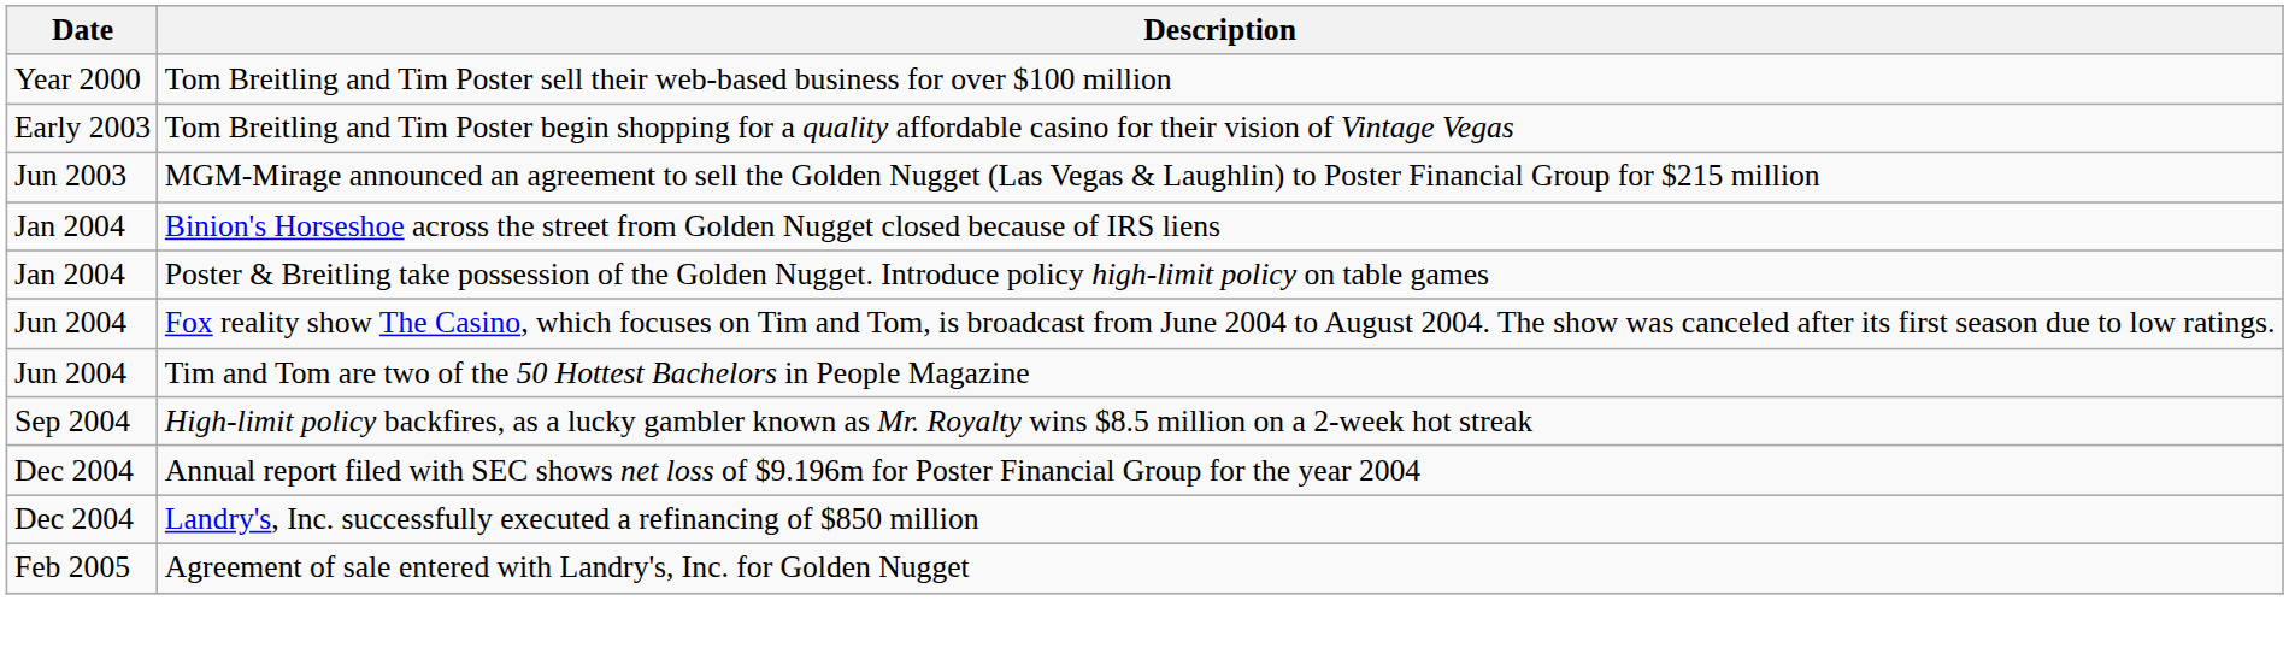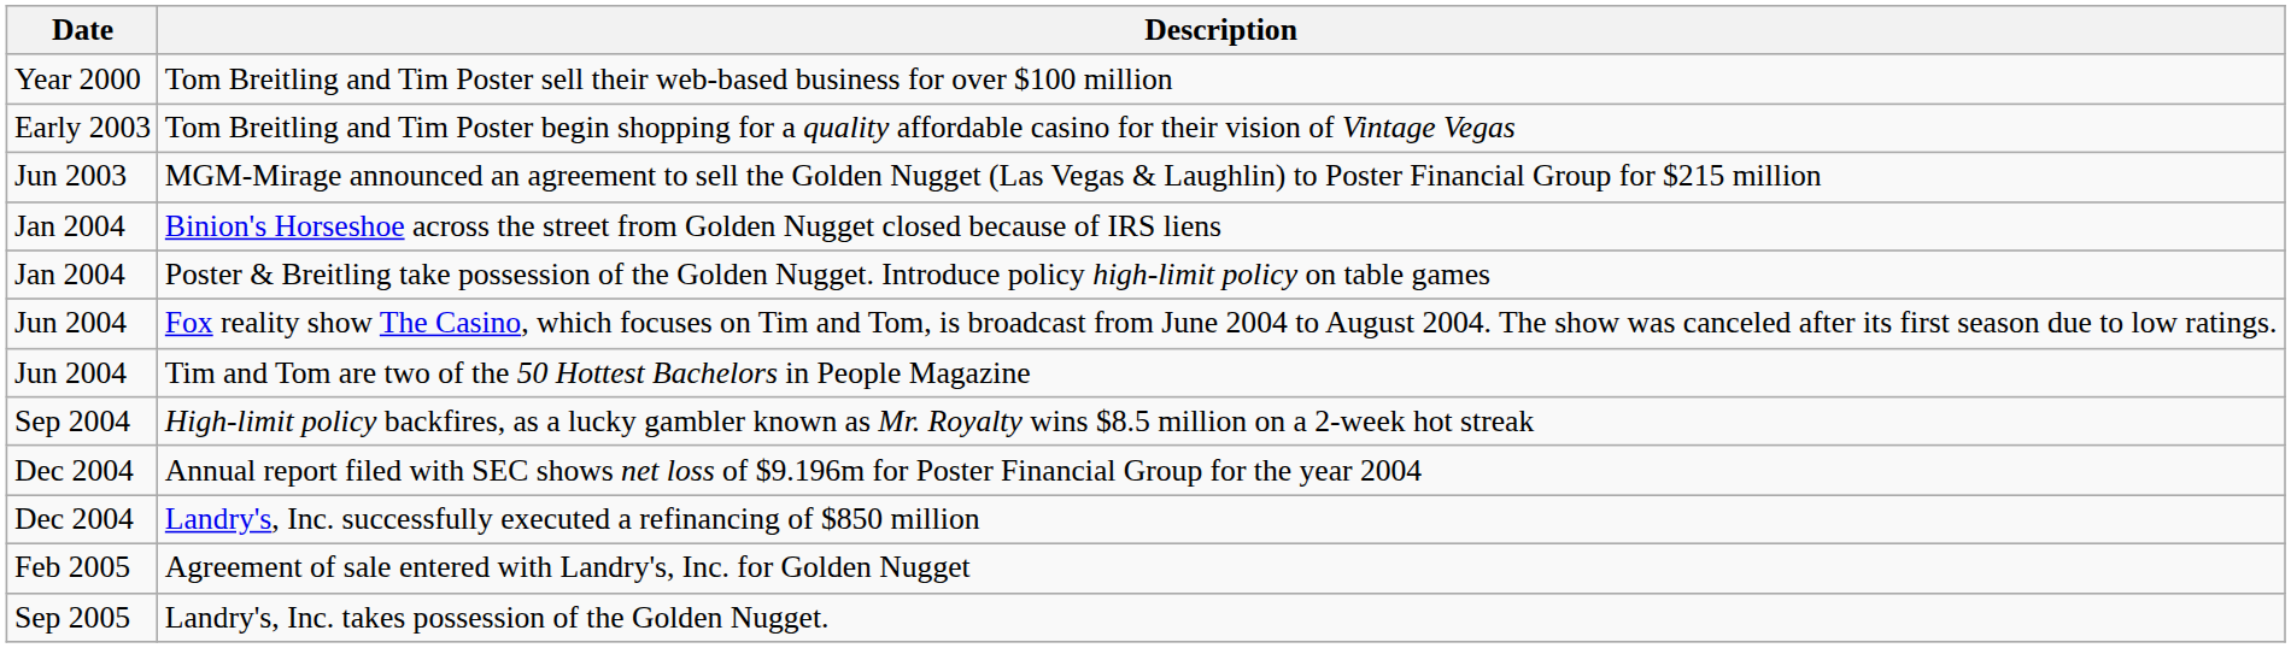+ row: Sep 2005 | Landry's, Inc. takes possession of the Golden Nugget.
